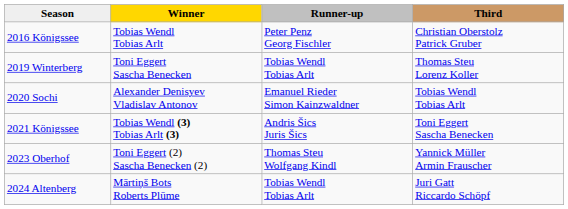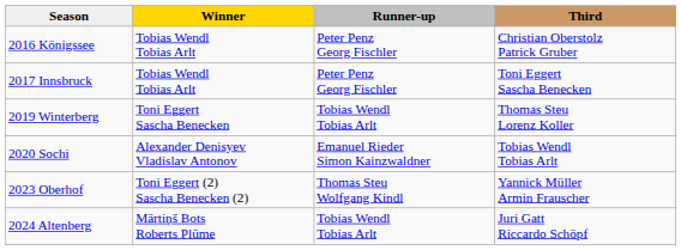+ row: 2017 Innsbruck | Tobias Wendl Tobias Arlt | Peter Penz Georg Fischler | Toni Eggert Sascha Benecken
- row: 2021 Königssee | Tobias Wendl (3) Tobias Arlt (3) | Andris Šics Juris Šics | Toni Eggert Sascha Benecken
